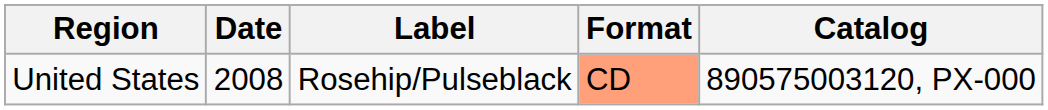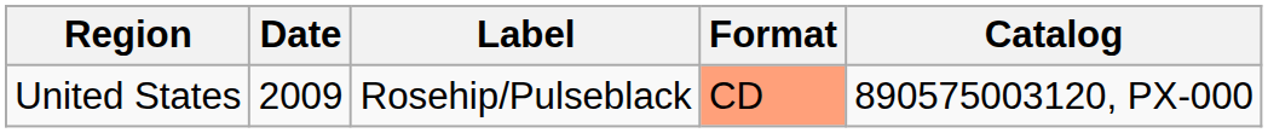United States | Date: 2008 -> 2009
